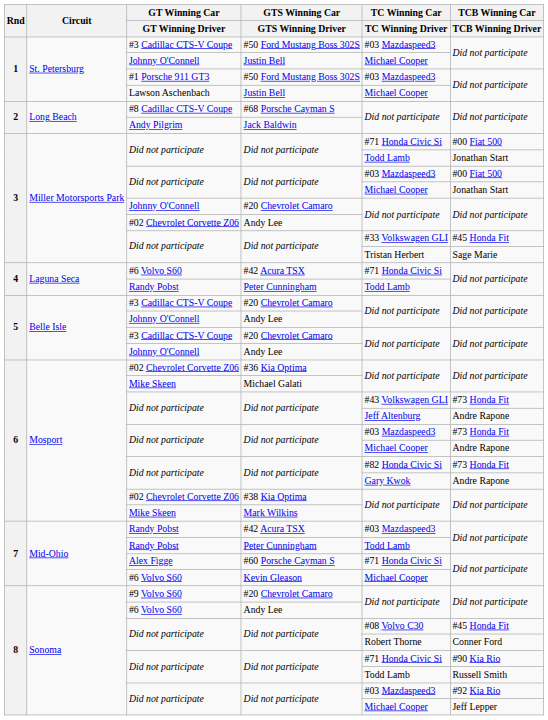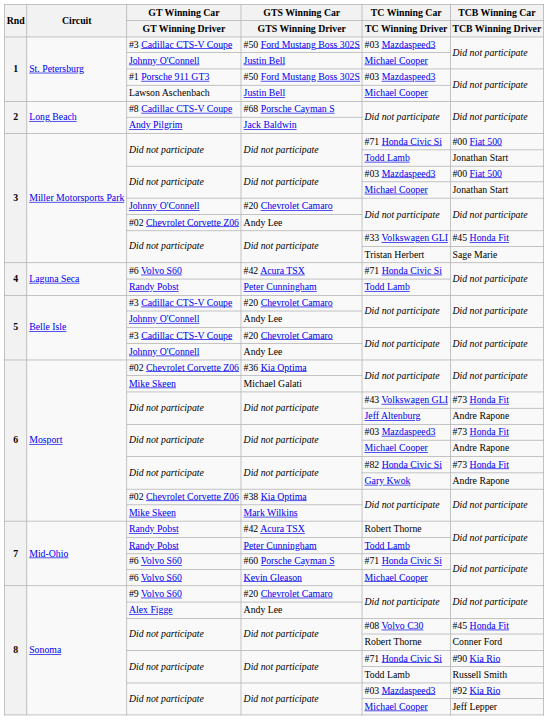7 / #42 Acura TSX | TC Winning Car / TC Winning Driver: #03 Mazdaspeed3 -> Robert Thorne
#60 Porsche Cayman S | GT Winning Car / GT Winning Driver: Alex Figge -> #6 Volvo S60
8 / Andy Lee | GT Winning Car / GT Winning Driver: #6 Volvo S60 -> Alex Figge
